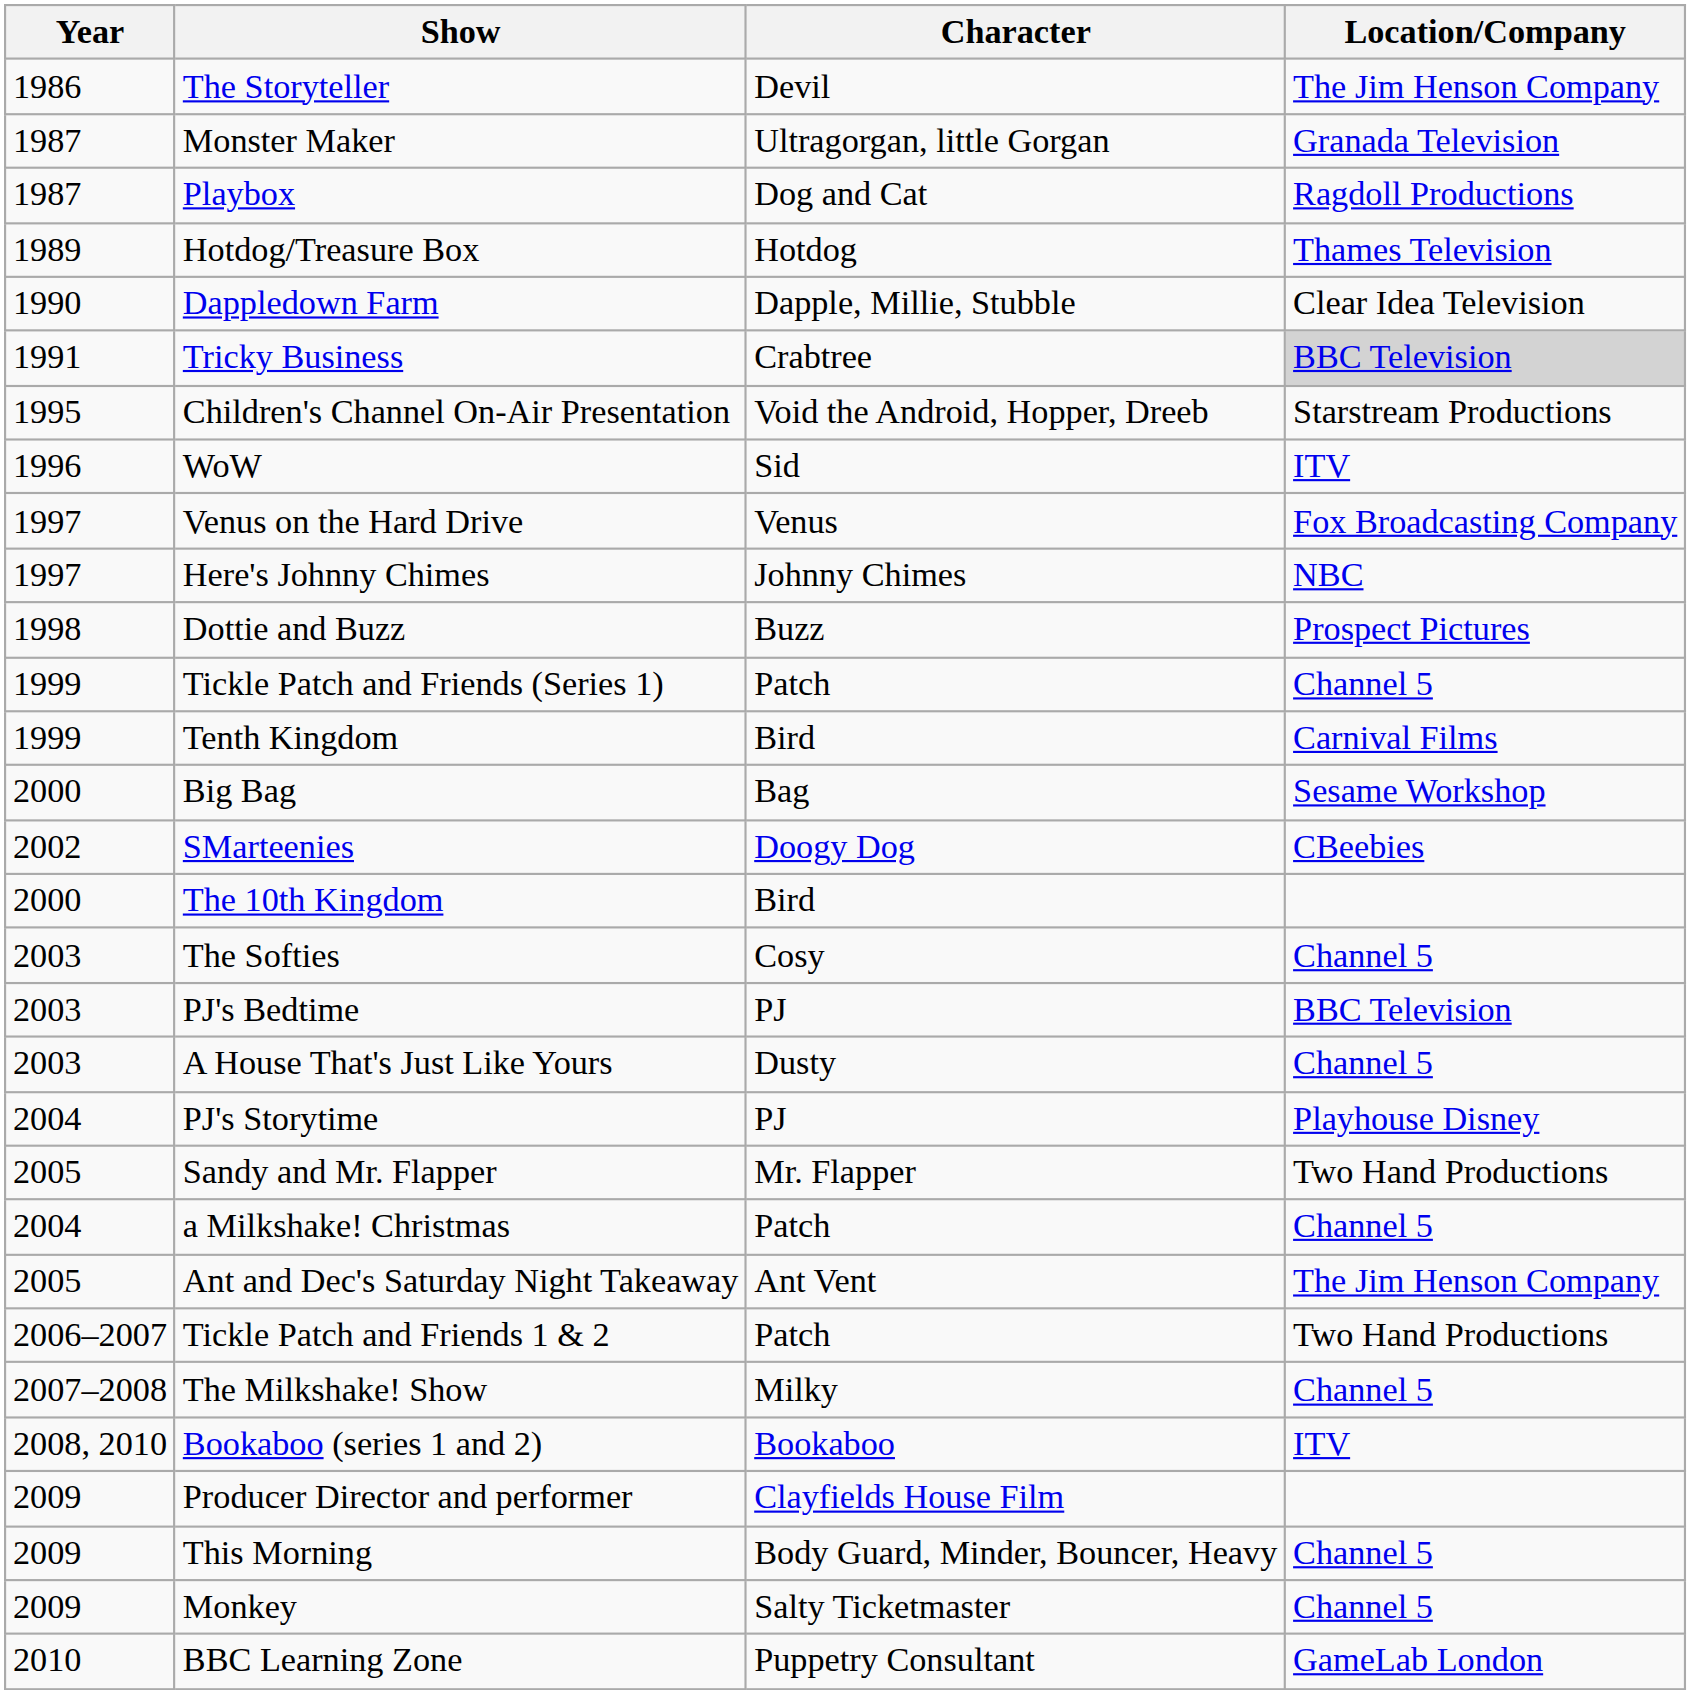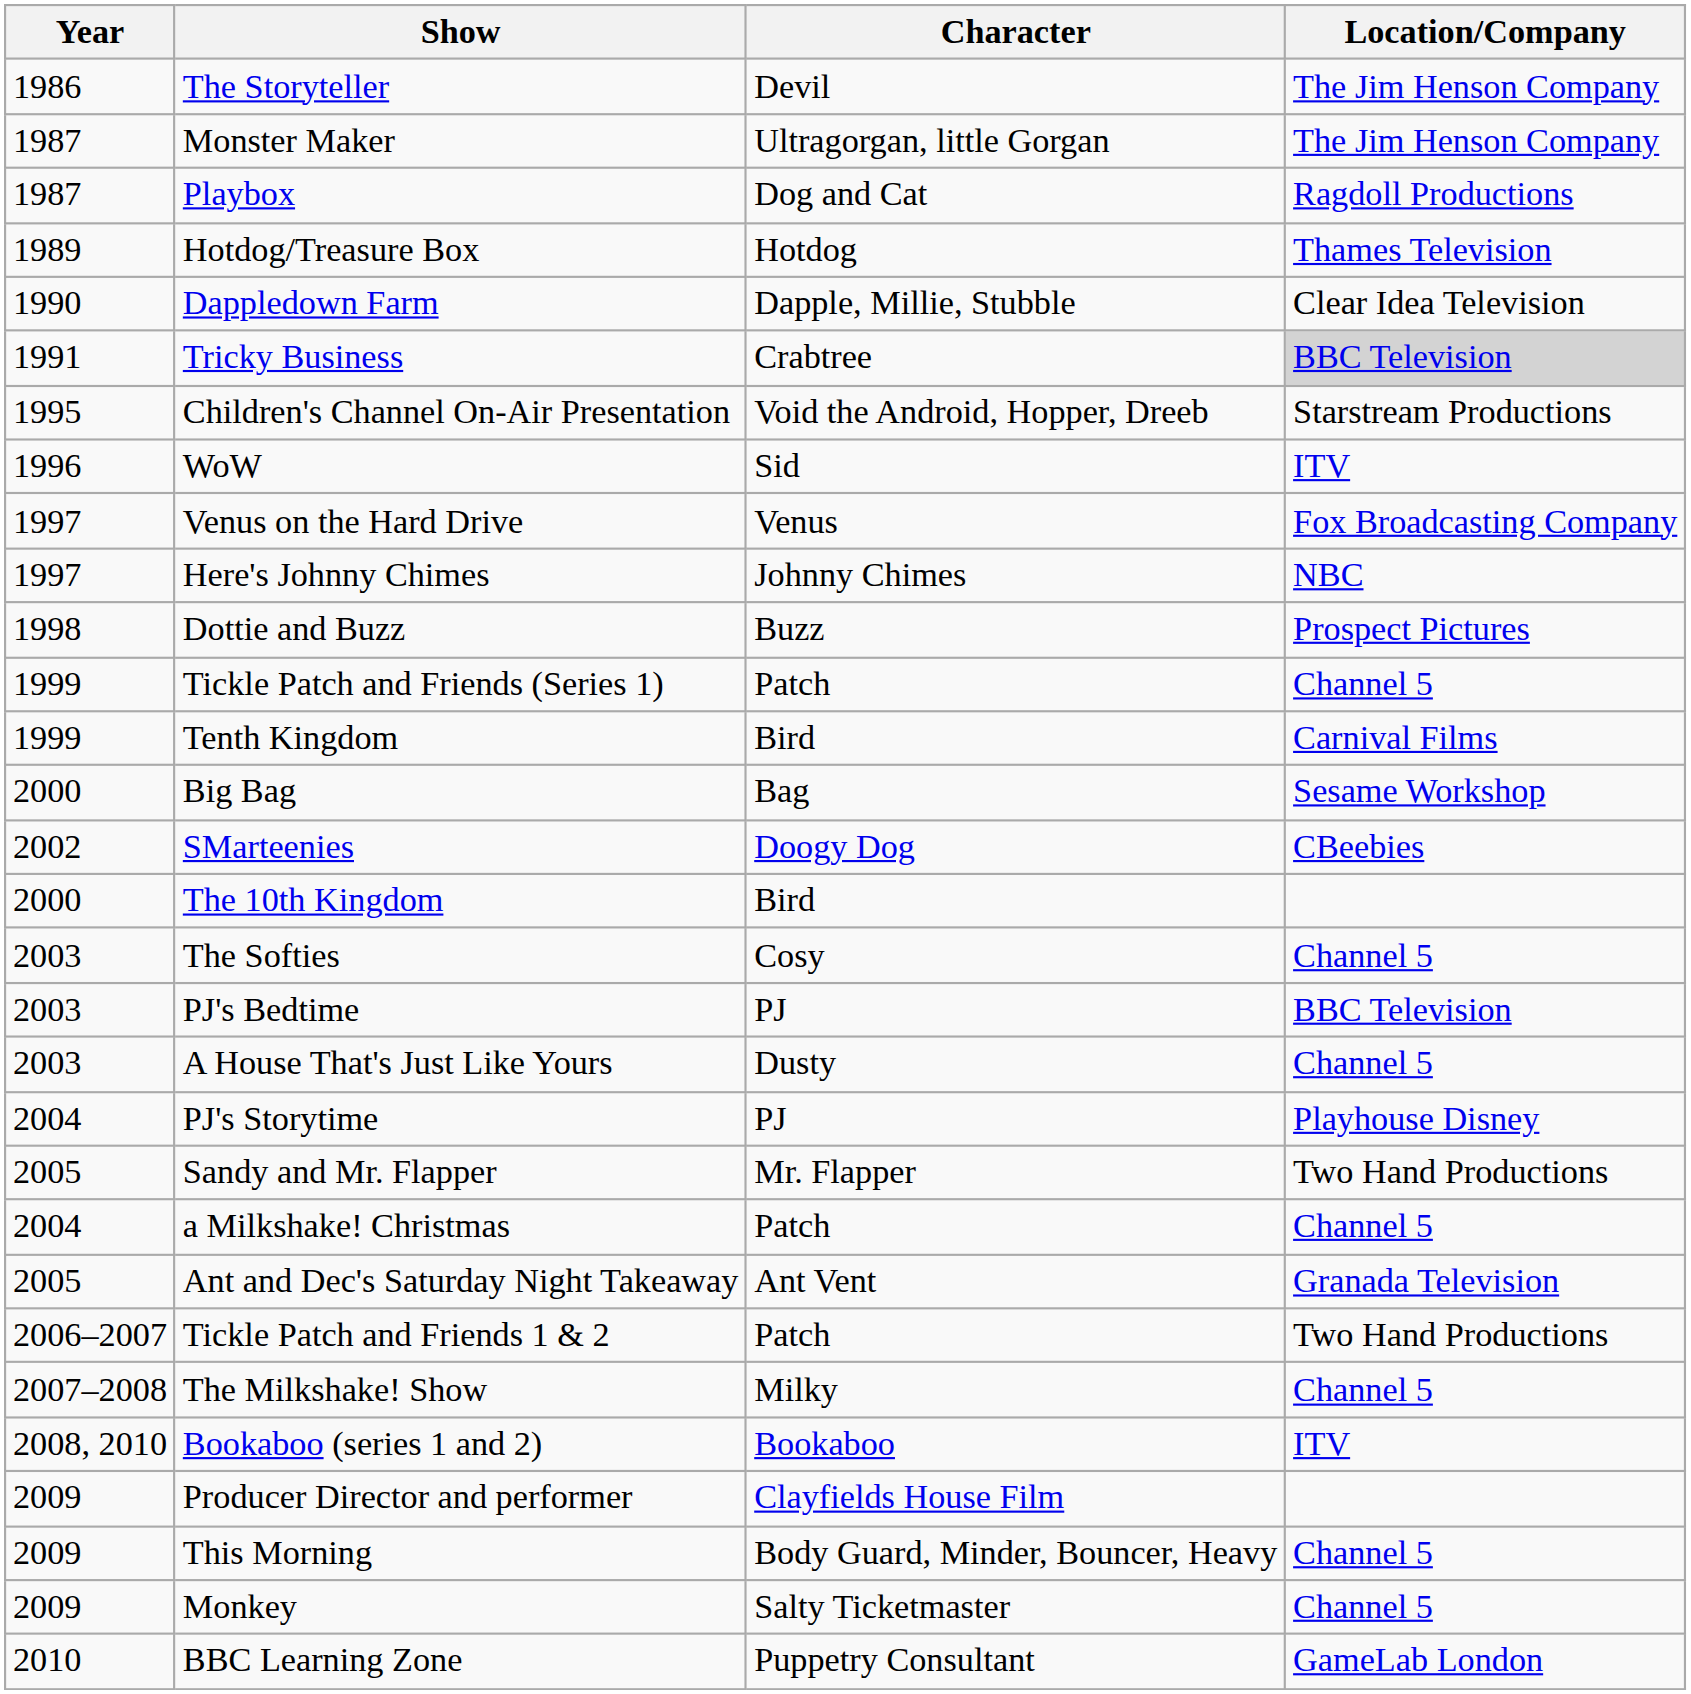Monster Maker | Location/Company: Granada Television -> The Jim Henson Company
Ant and Dec's Saturday Night Takeaway | Location/Company: The Jim Henson Company -> Granada Television
